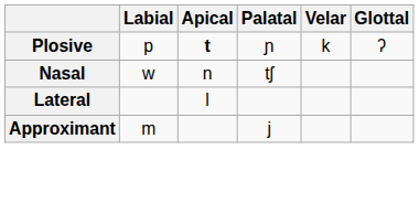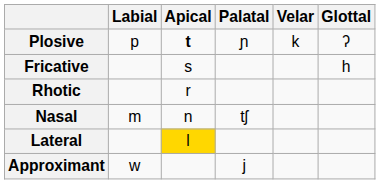+ row: Fricative | s | h
+ row: Rhotic | r
Nasal | Labial: w -> m
Lateral | Apical: no background -> gold background
Approximant | Labial: m -> w
